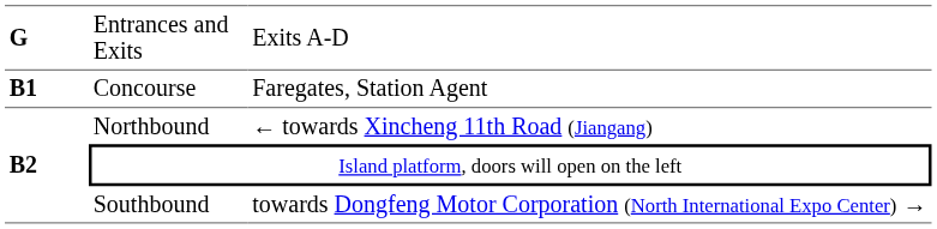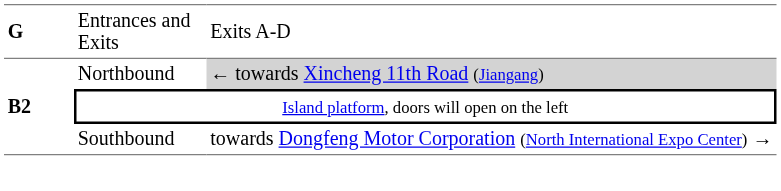- row: B1 | Concourse | Faregates, Station Agent
Northbound | column 3: no background -> lightgrey background
